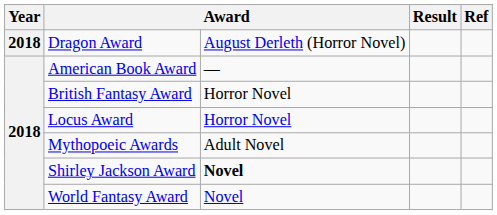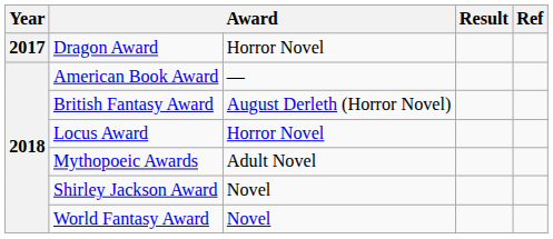Dragon Award | Year: 2018 -> 2017
Dragon Award | column 3: August Derleth (Horror Novel) -> Horror Novel
British Fantasy Award | column 3: Horror Novel -> August Derleth (Horror Novel)
Shirley Jackson Award | column 3: bold -> normal
